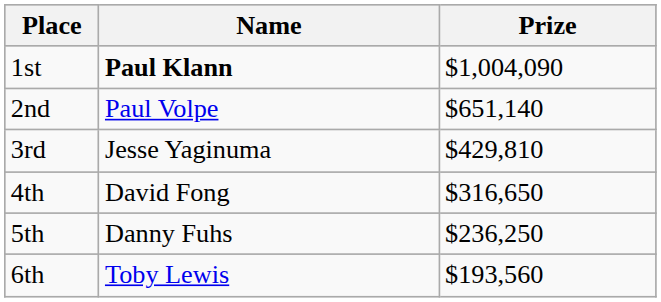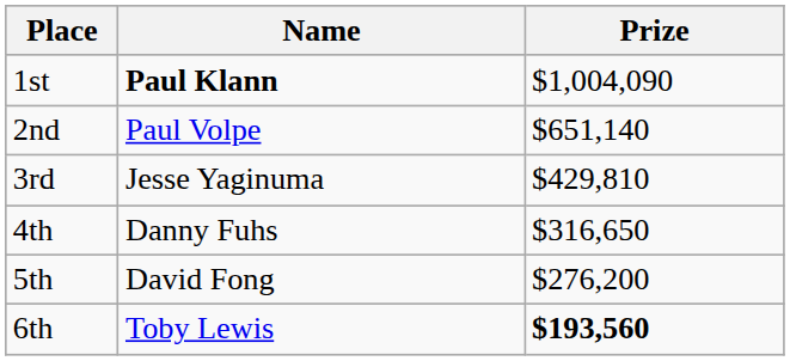4th | Name: David Fong -> Danny Fuhs
5th | Name: Danny Fuhs -> David Fong
5th | Prize: $236,250 -> $276,200
6th | Prize: normal -> bold
